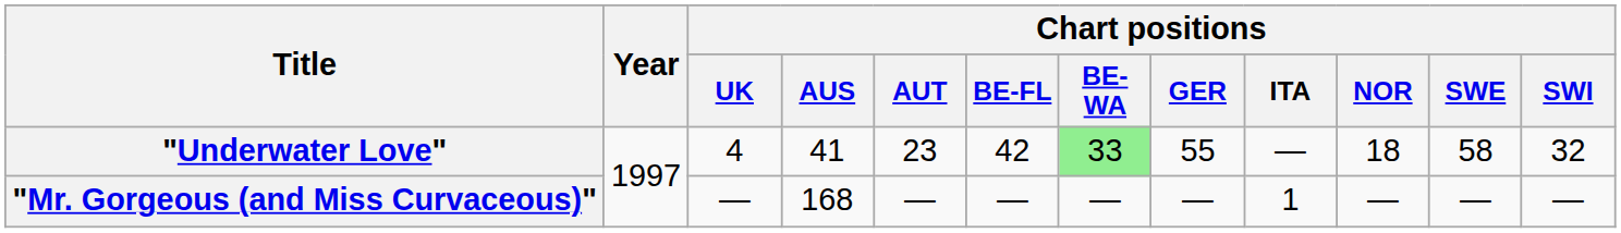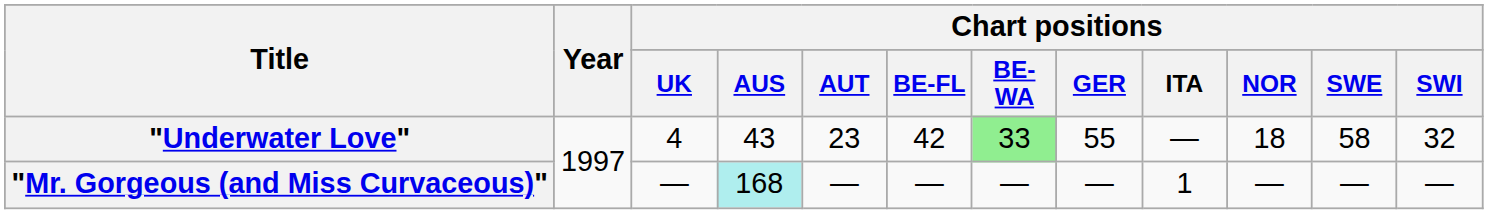"Underwater Love" | Chart positions / AUS: 41 -> 43
"Mr. Gorgeous (and Miss Curvaceous)" | Chart positions / AUS: no background -> paleturquoise background
